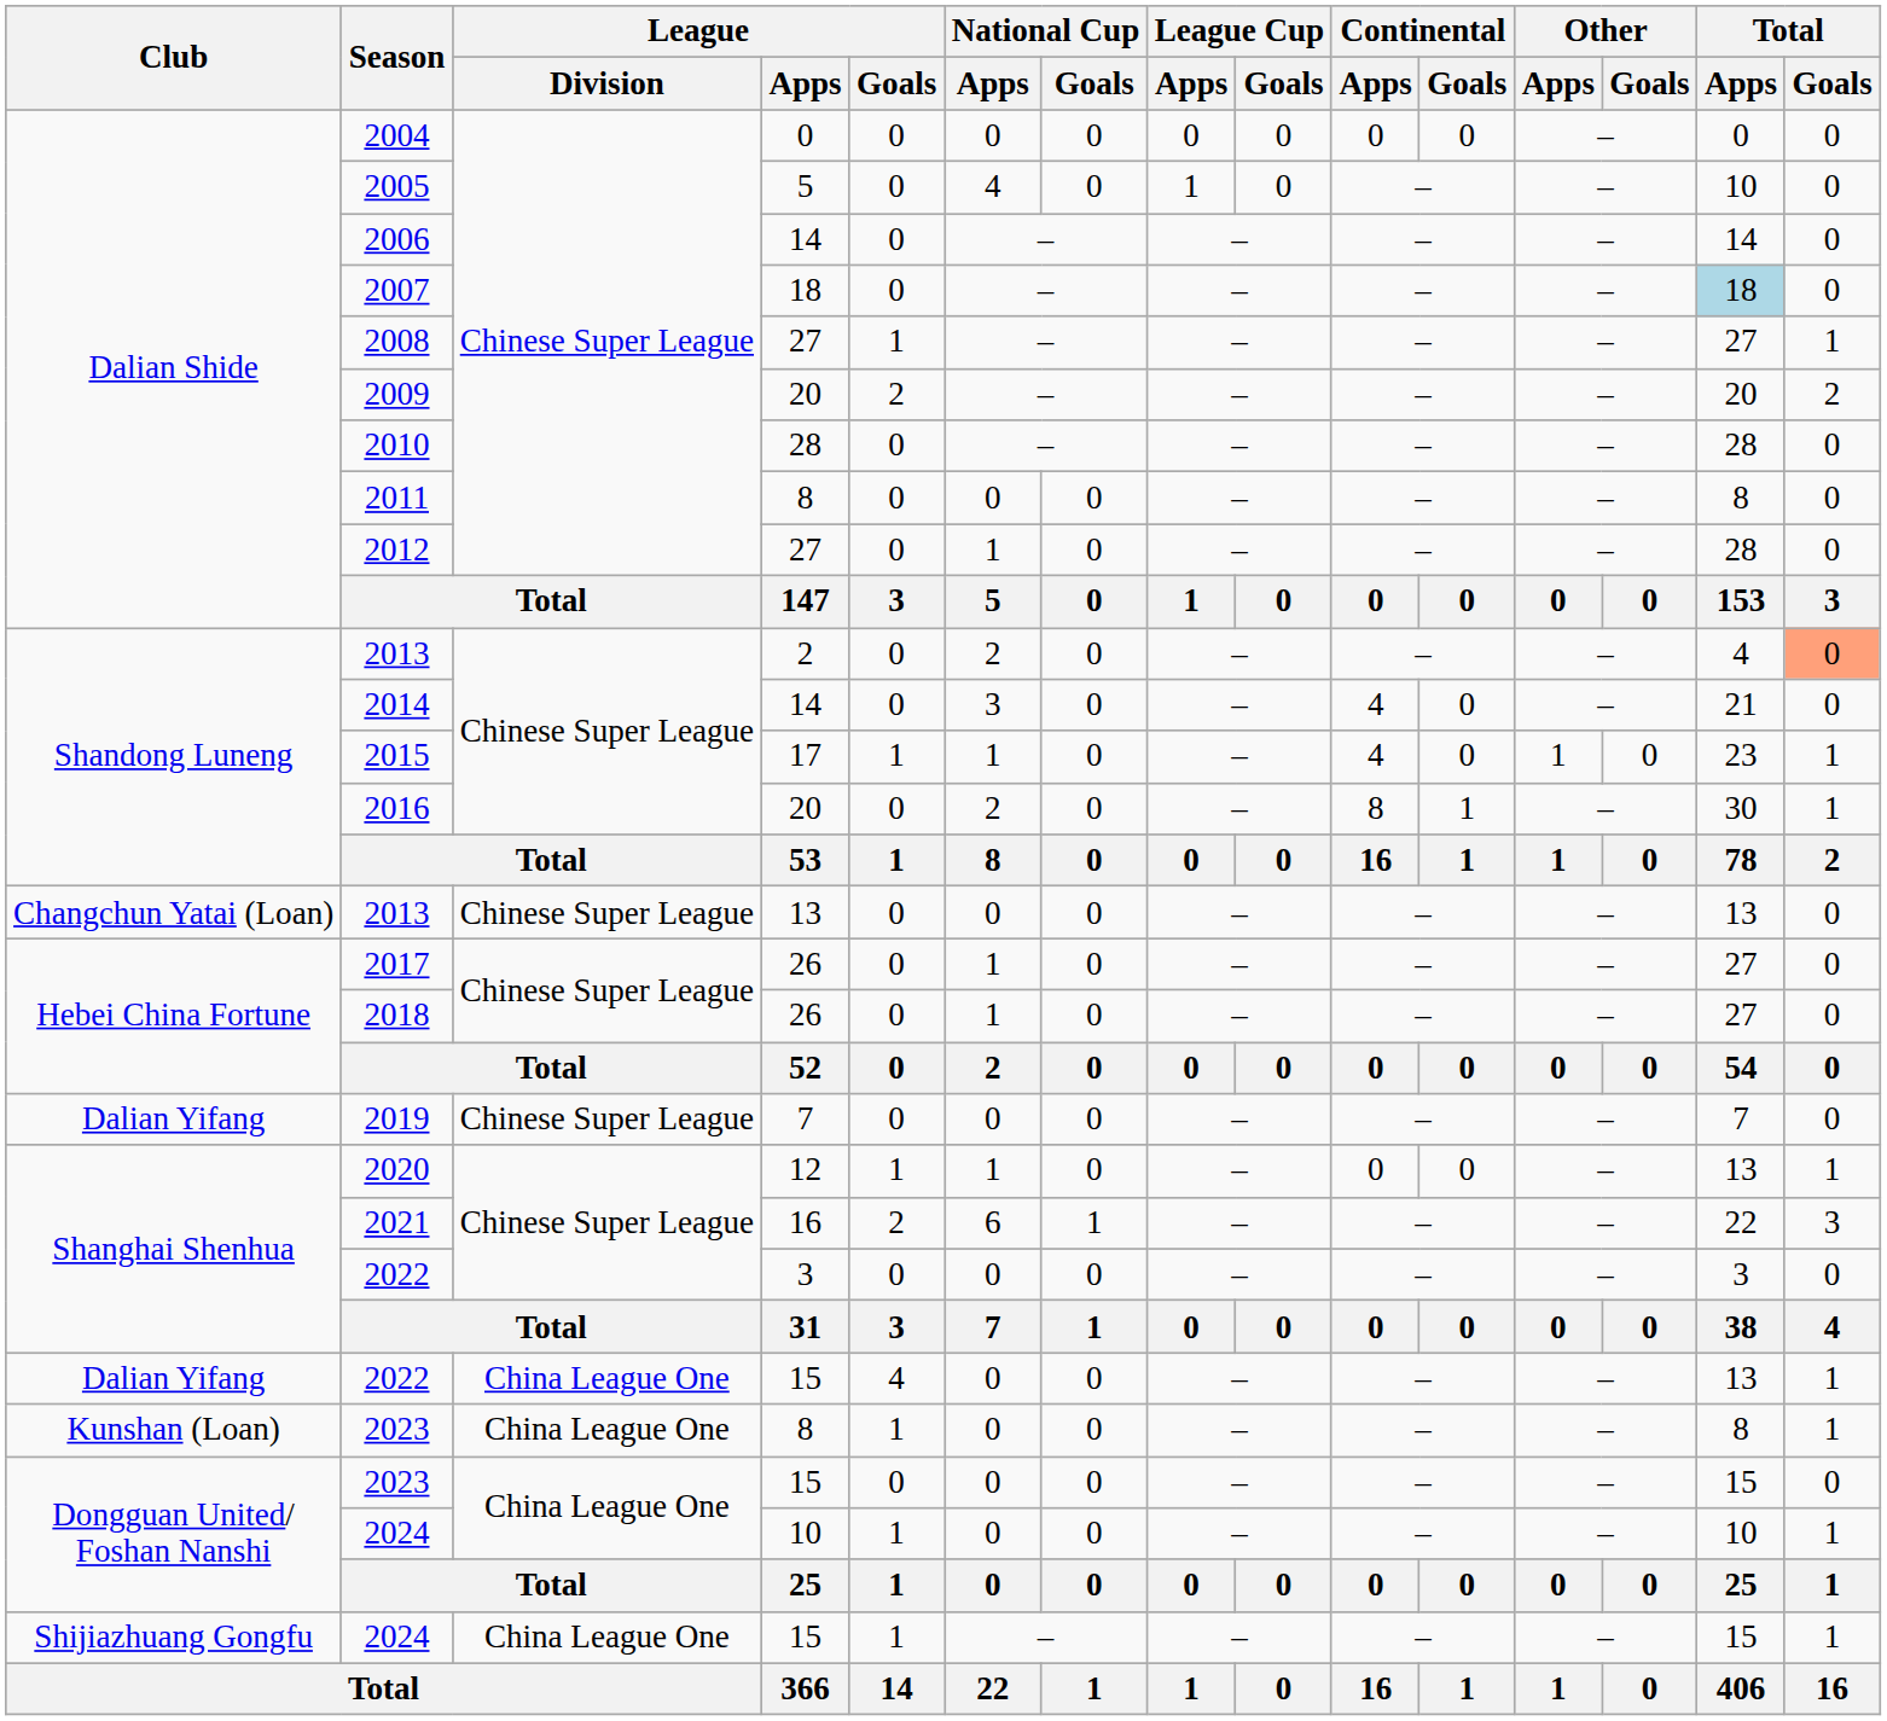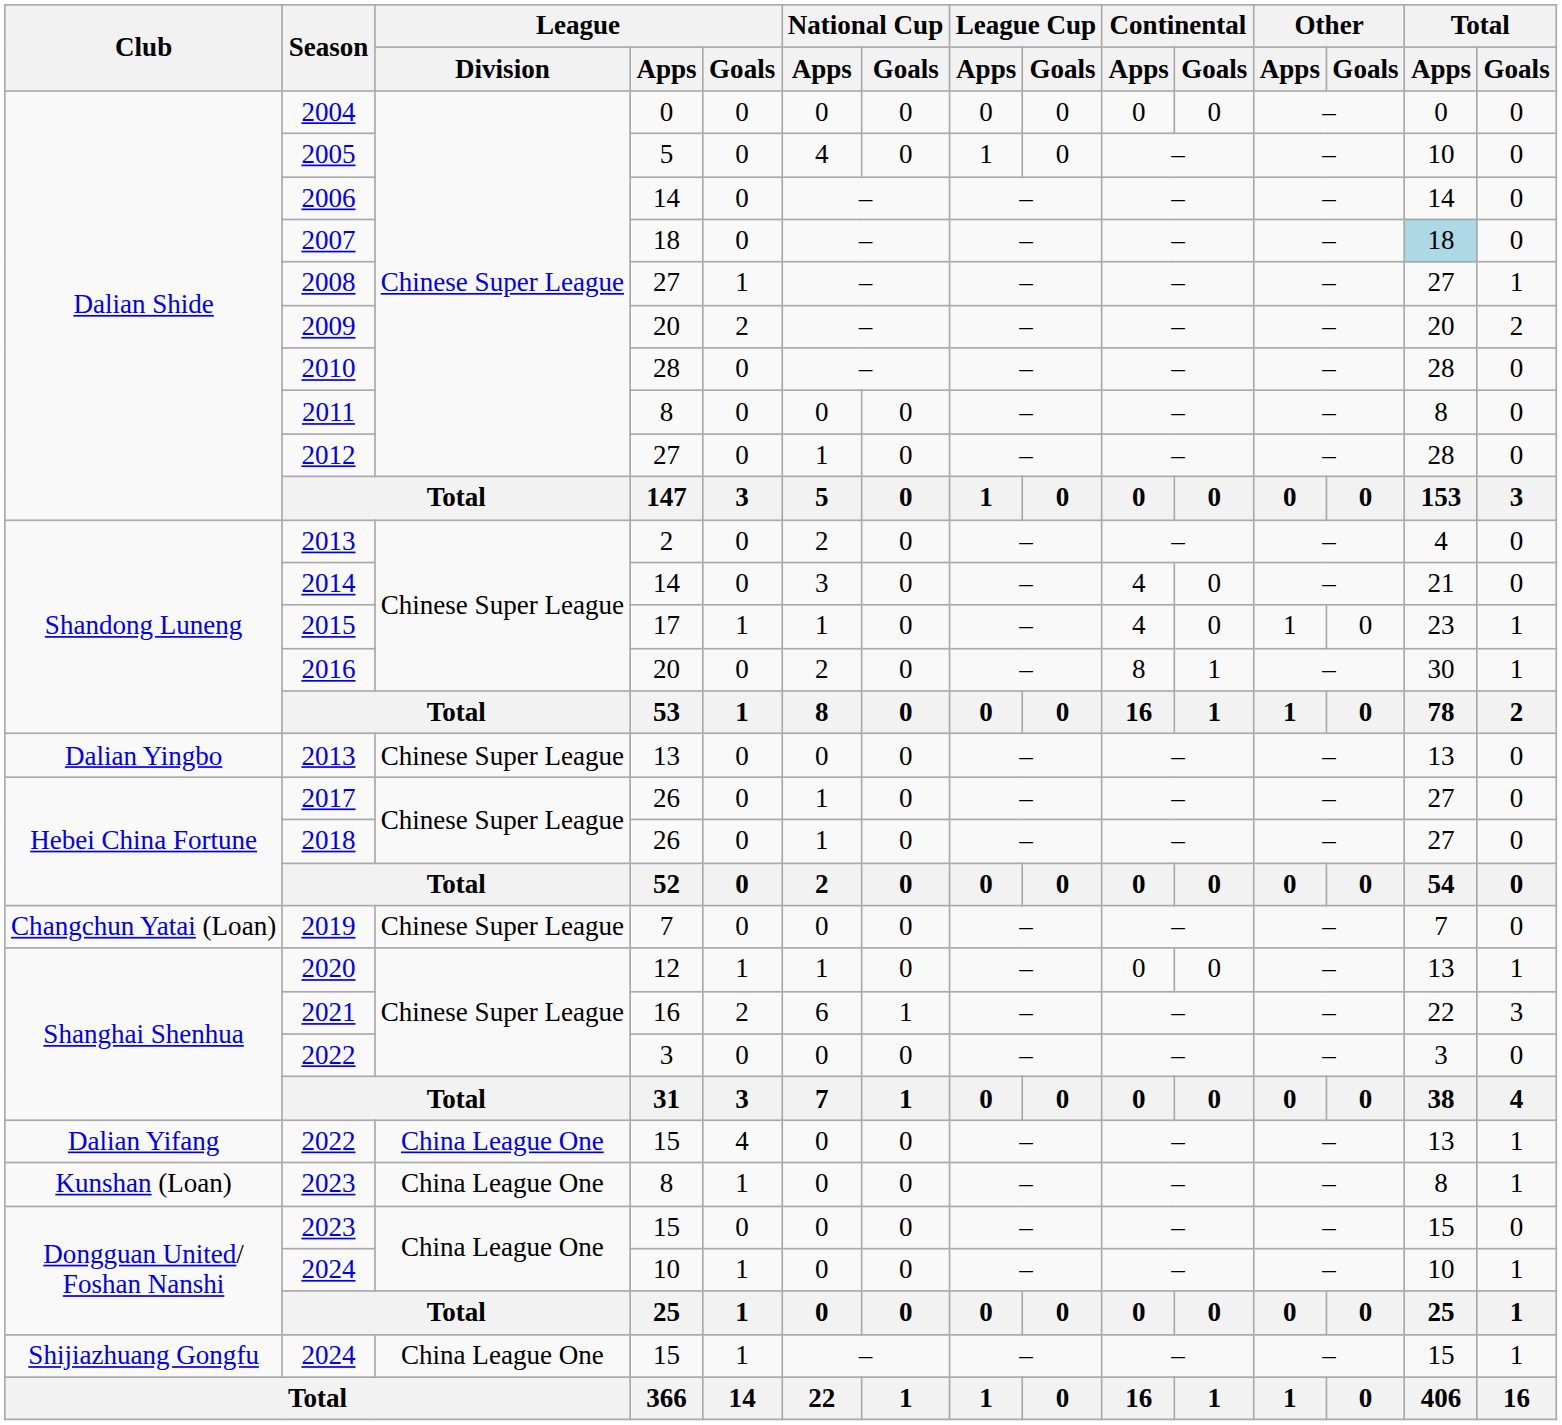2013 / 2 | Total / Goals: lightsalmon background -> no background
2013 / 13 | Club: Changchun Yatai (Loan) -> Dalian Yingbo
2019 | Club: Dalian Yifang -> Changchun Yatai (Loan)
